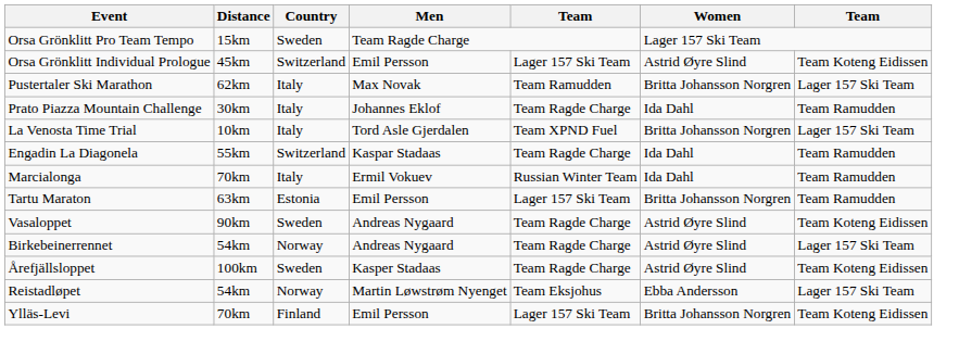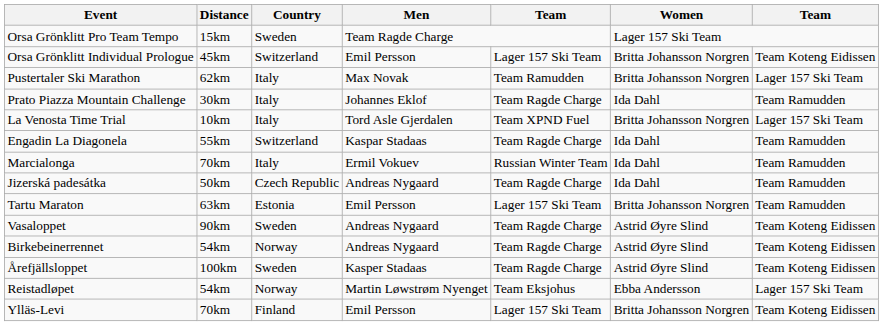Orsa Grönklitt Individual Prologue | Women: Astrid Øyre Slind -> Britta Johansson Norgren
+ row: Jizerská padesátka | 50km | Czech Republic | Andreas Nygaard | Team Ragde Charge | Ida Dahl | Team Ramudden
Birkebeinerrennet | column 7: Lager 157 Ski Team -> Team Koteng Eidissen
